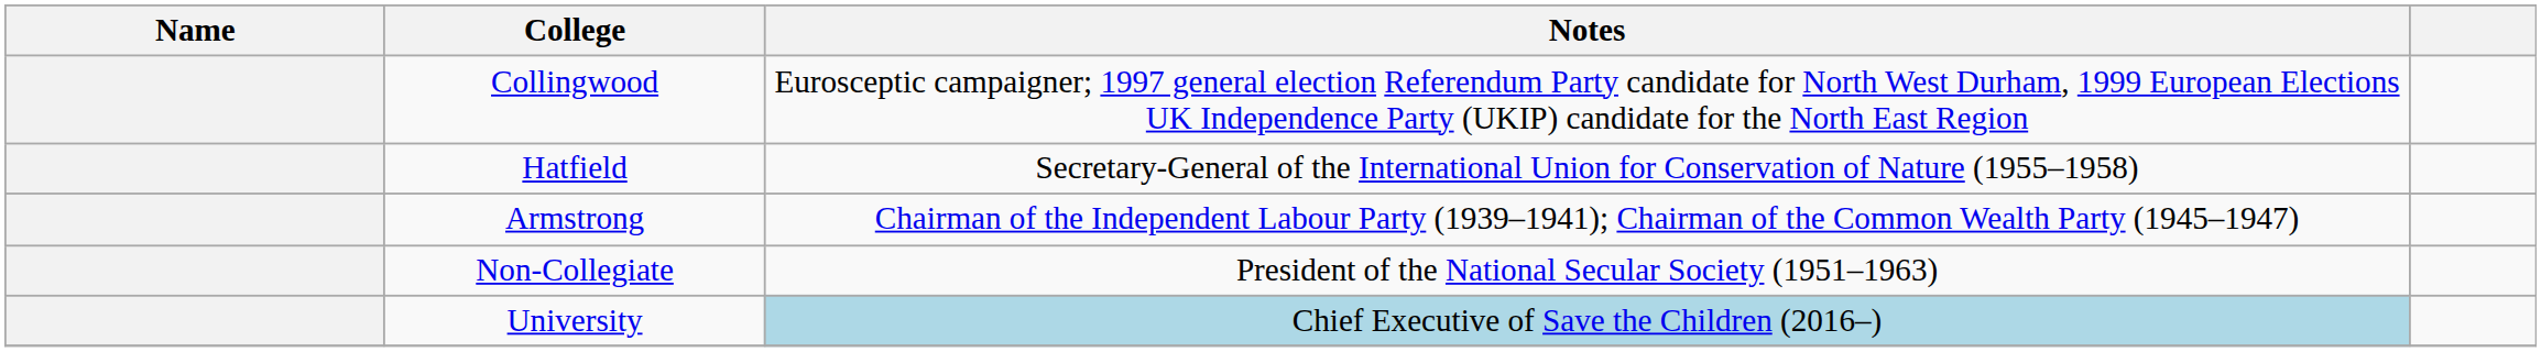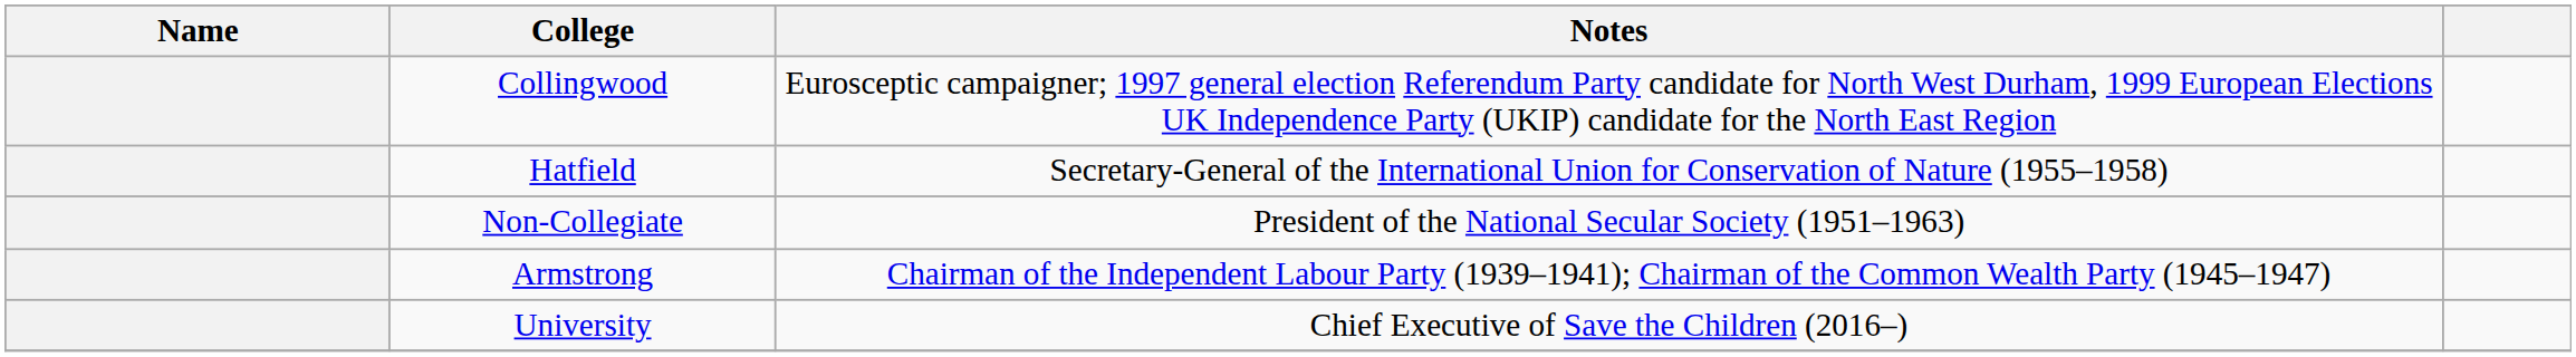rows swapped: Non-Collegiate <-> Armstrong
University | Notes: lightblue background -> no background
